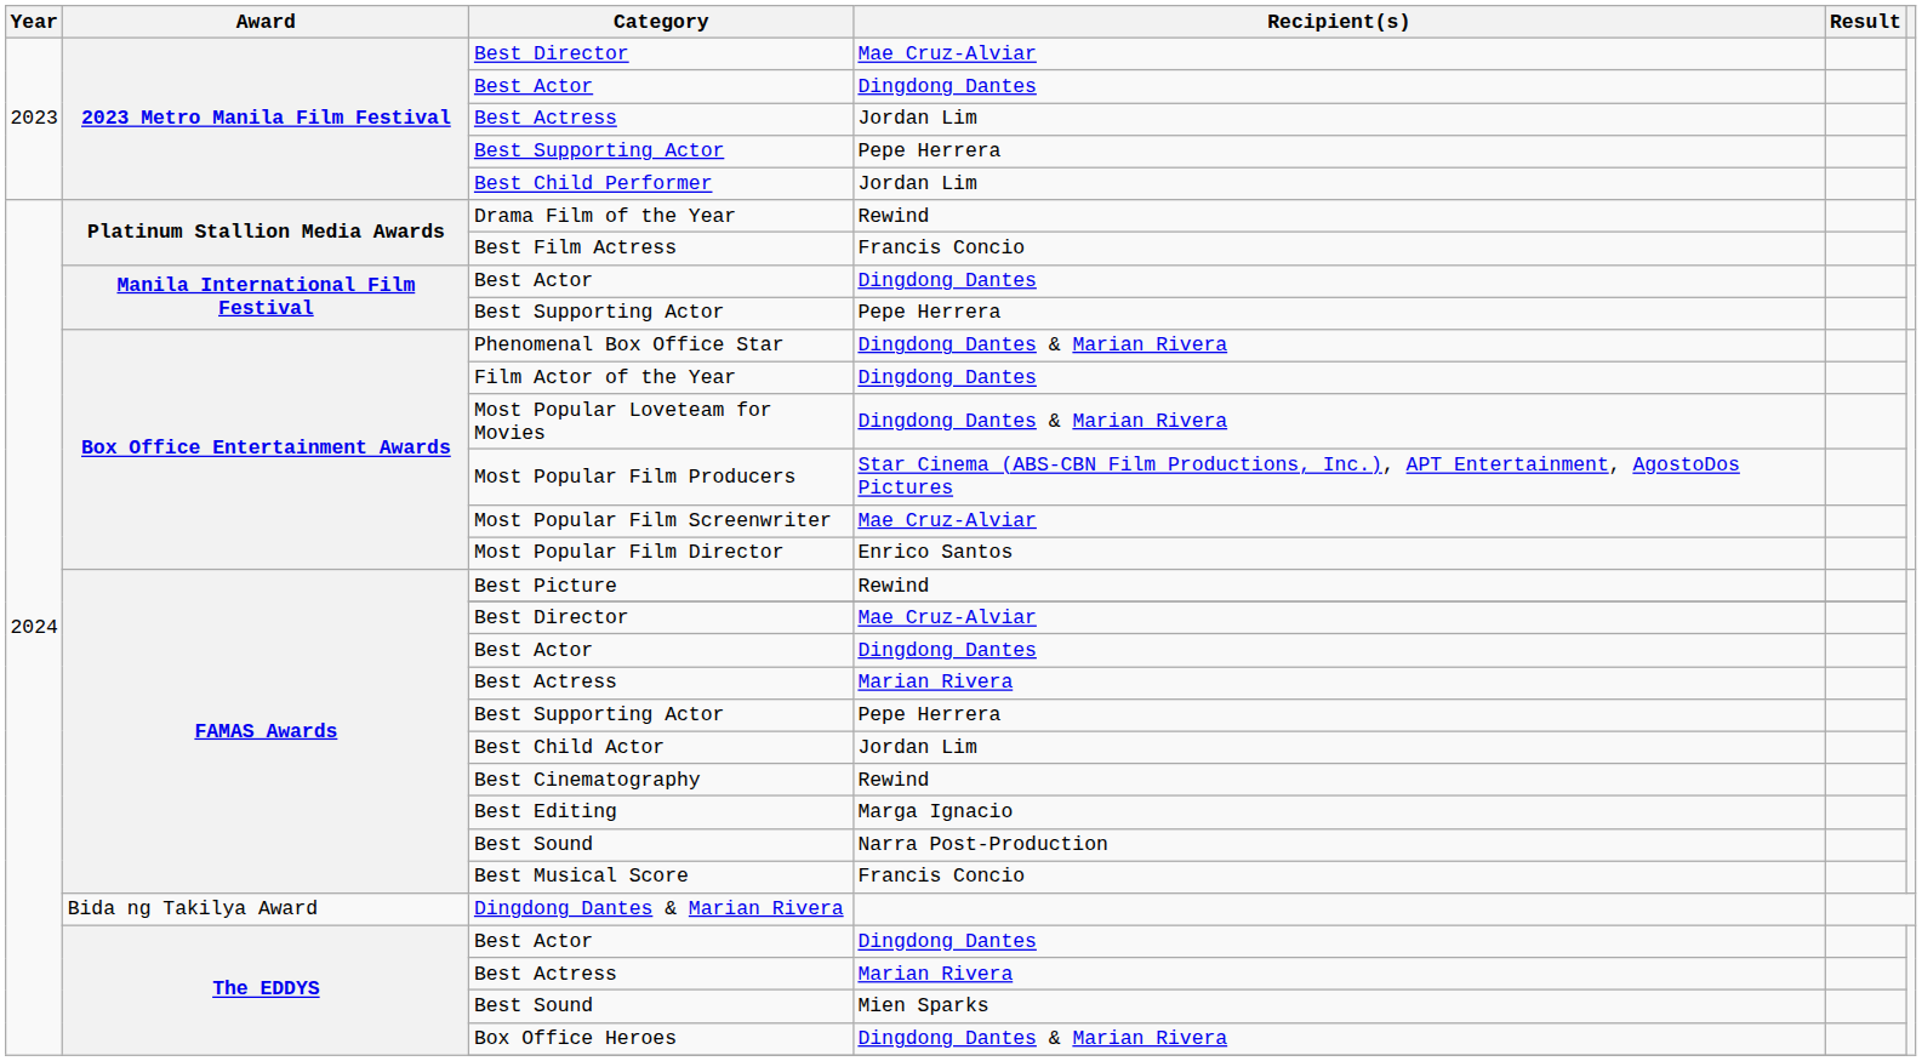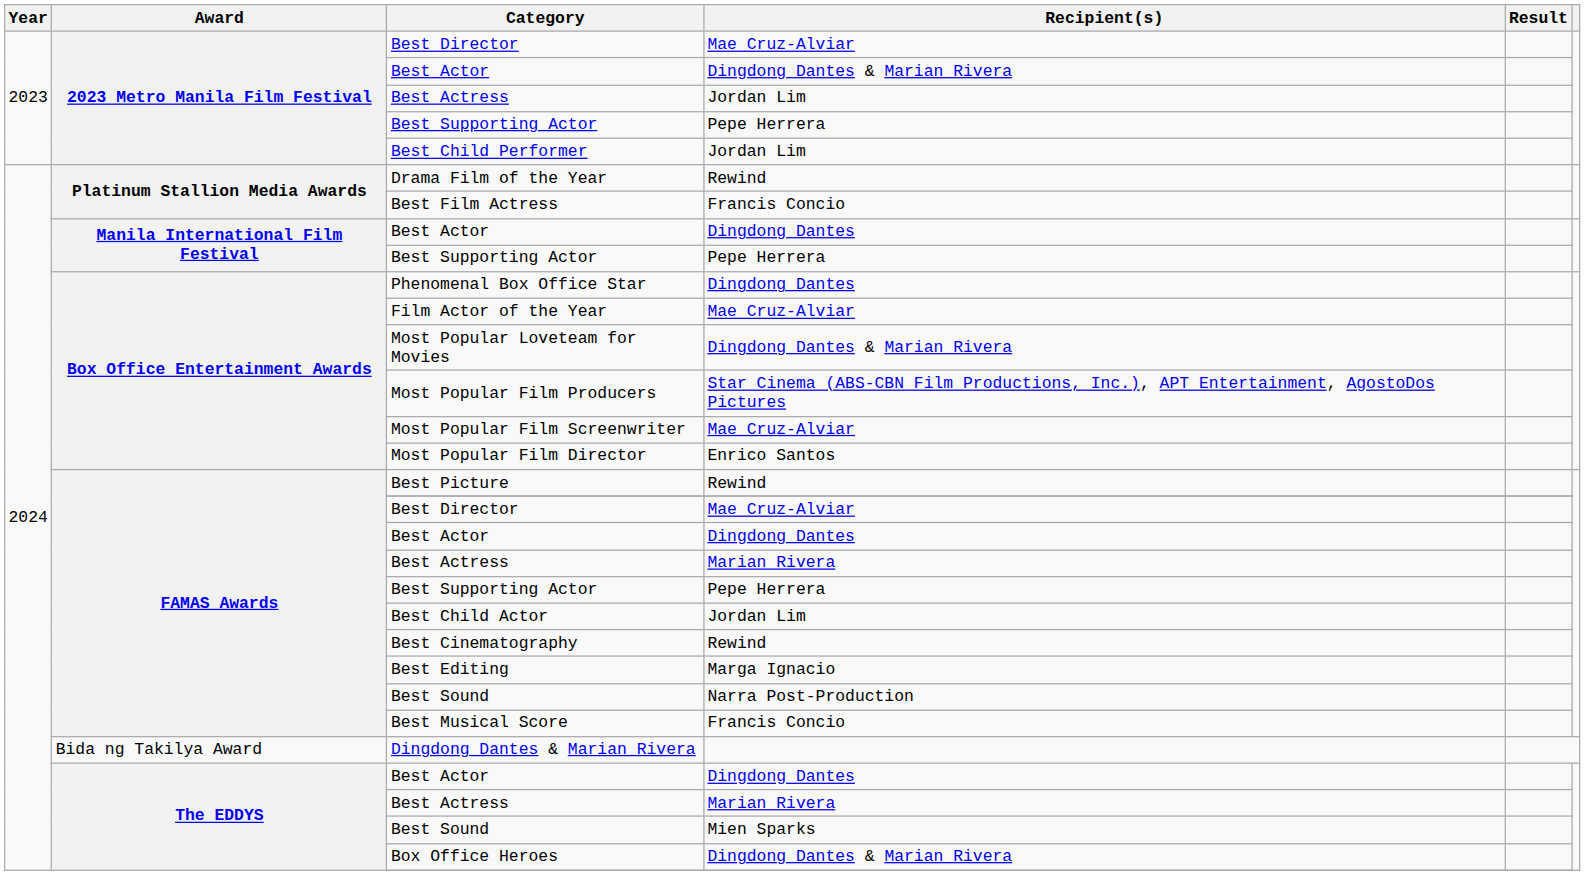2023 Metro Manila Film Festival / Best Actor | Recipient(s): Dingdong Dantes -> Dingdong Dantes & Marian Rivera
Phenomenal Box Office Star | Recipient(s): Dingdong Dantes & Marian Rivera -> Dingdong Dantes
Film Actor of the Year | Recipient(s): Dingdong Dantes -> Mae Cruz-Alviar
